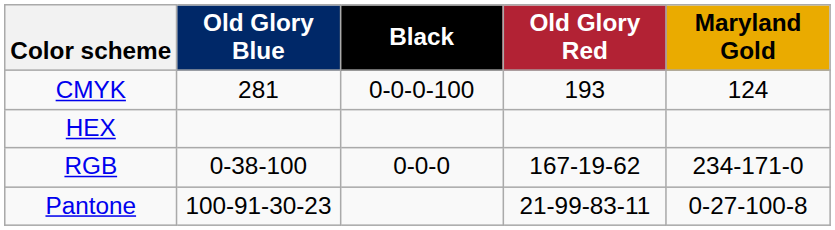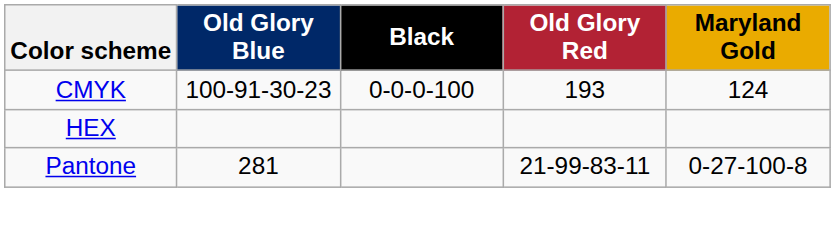CMYK | Old Glory Blue: 281 -> 100-91-30-23
- row: RGB | 0-38-100 | 0-0-0 | 167-19-62 | 234-171-0
Pantone | Old Glory Blue: 100-91-30-23 -> 281
